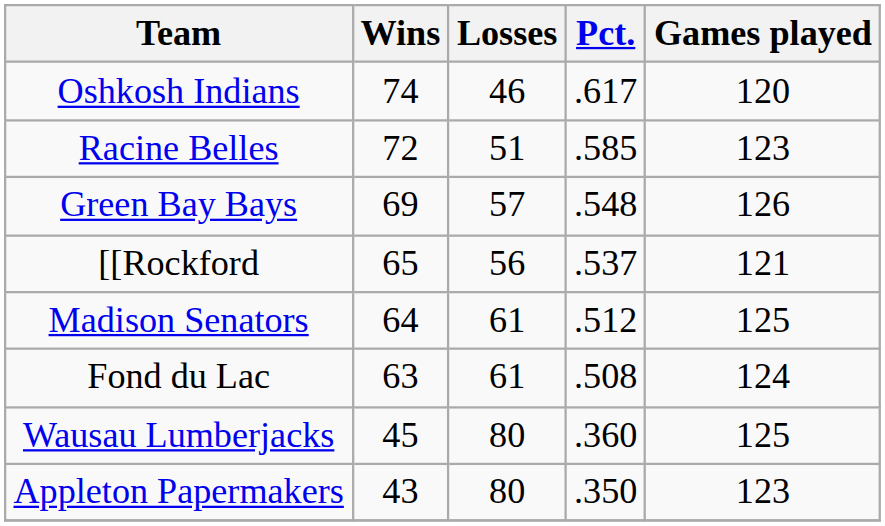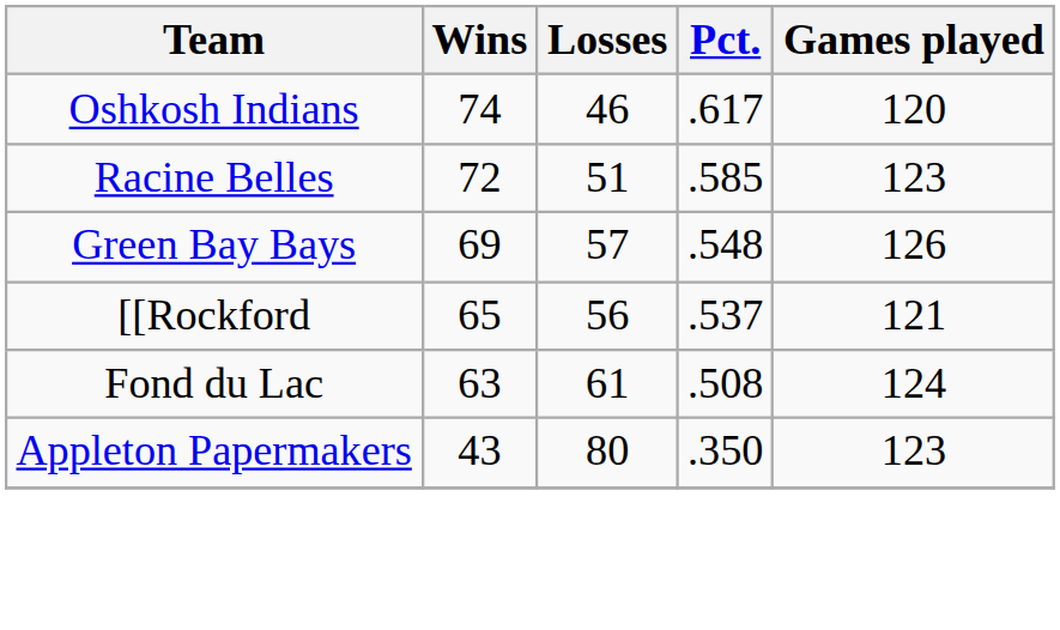- row: Madison Senators | 64 | 61 | .512 | 125
- row: Wausau Lumberjacks | 45 | 80 | .360 | 125
